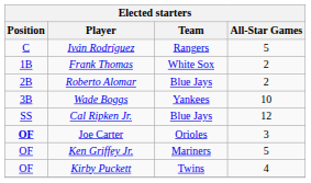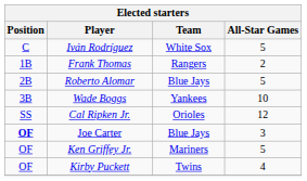Iván Rodríguez | Team: Rangers -> White Sox
Frank Thomas | Team: White Sox -> Rangers
Roberto Alomar | All-Star Games: 2 -> 5
Cal Ripken Jr. | Team: Blue Jays -> Orioles
Joe Carter | Team: Orioles -> Blue Jays
